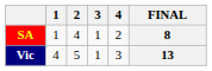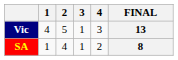rows swapped: Vic <-> SA
